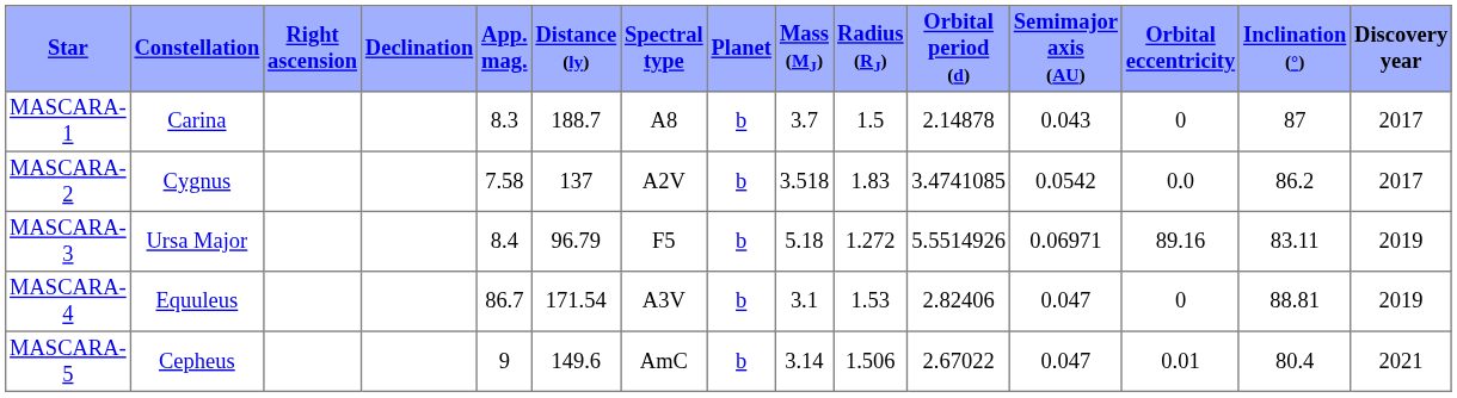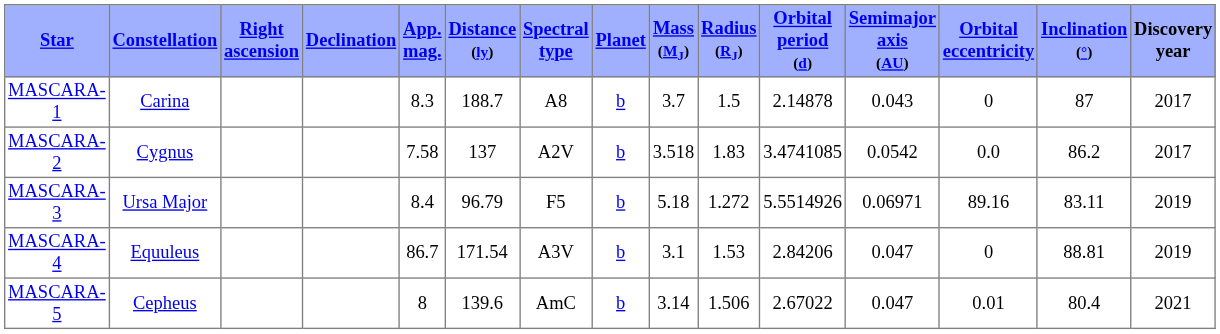MASCARA-4 | Orbital period (d): 2.82406 -> 2.84206
MASCARA-5 | App. mag.: 9 -> 8
MASCARA-5 | Distance (ly): 149.6 -> 139.6
